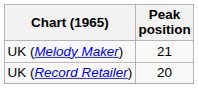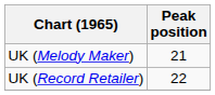UK (Record Retailer) | Peak position: 20 -> 22
